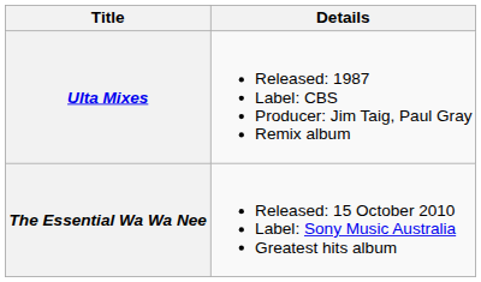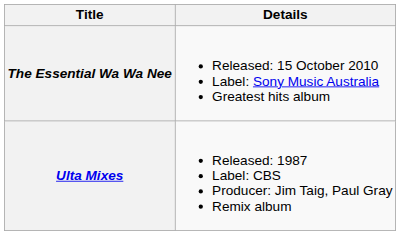rows swapped: Ulta Mixes <-> The Essential Wa Wa Nee
